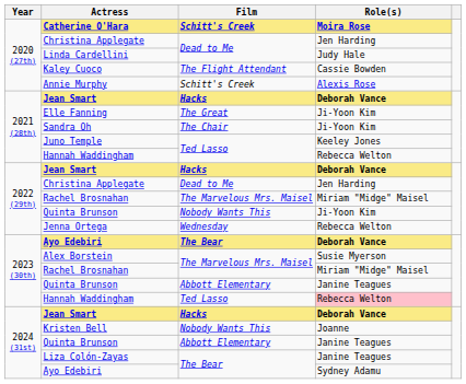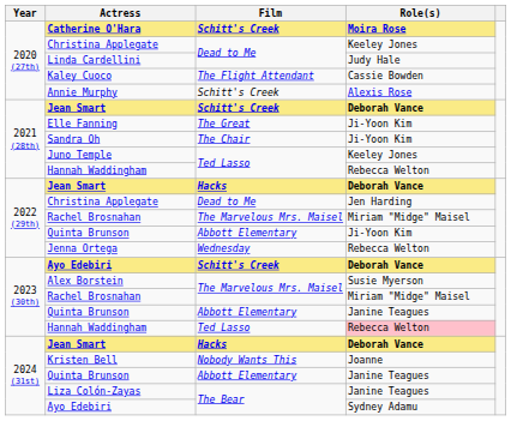2020 (27th) / Christina Applegate | Role(s): Jen Harding -> Keeley Jones
2021 (28th) / Jean Smart | Film: Hacks -> Schitt's Creek
2022 (29th) / Quinta Brunson | Film: Nobody Wants This -> Abbott Elementary
2023 (30th) / Ayo Edebiri | Film: The Bear -> Schitt's Creek
